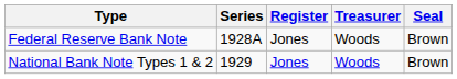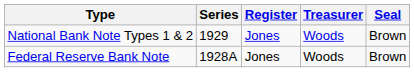rows swapped: National Bank Note Types 1 & 2 <-> Federal Reserve Bank Note
